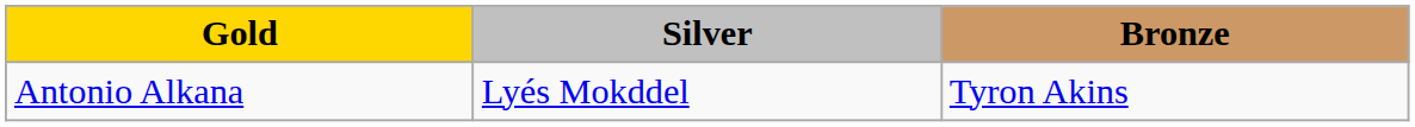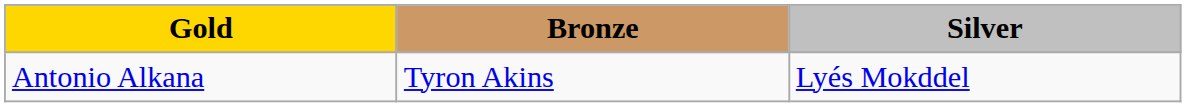columns swapped: Silver <-> Bronze
